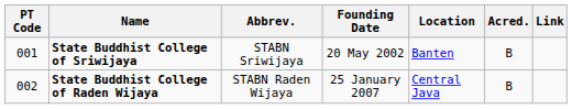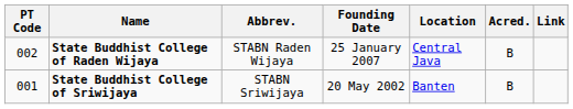rows swapped: State Buddhist College of Sriwijaya <-> State Buddhist College of Raden Wijaya
